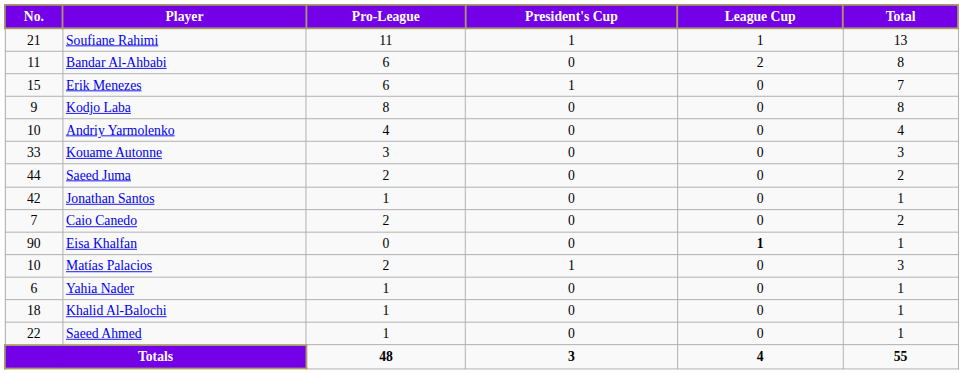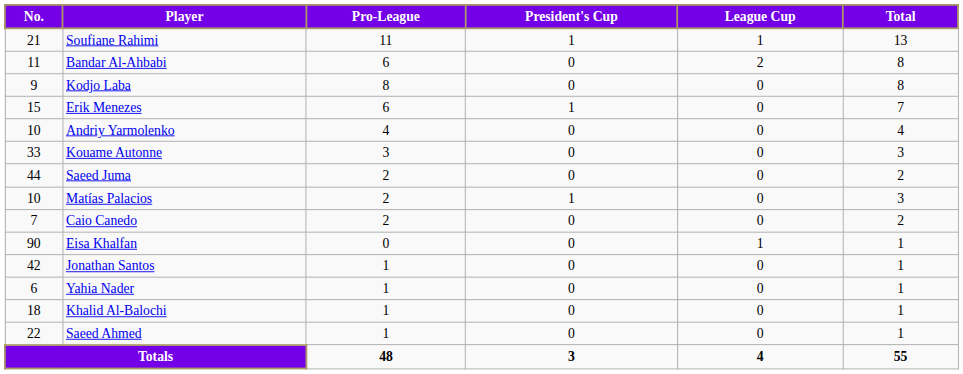rows swapped: Kodjo Laba <-> Erik Menezes
rows swapped: Matías Palacios <-> Jonathan Santos
Eisa Khalfan | League Cup: bold -> normal
